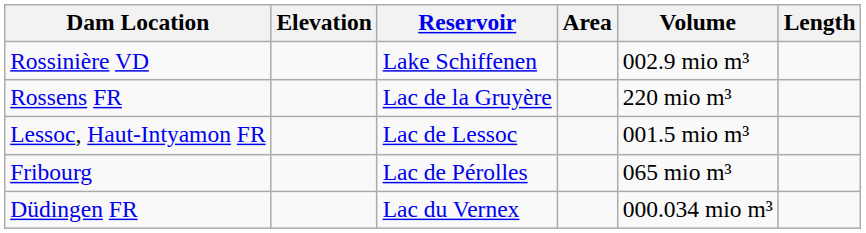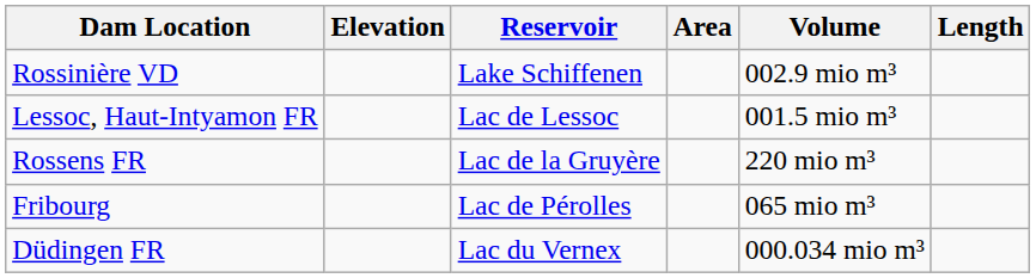rows swapped: Lessoc, Haut-Intyamon FR <-> Rossens FR
